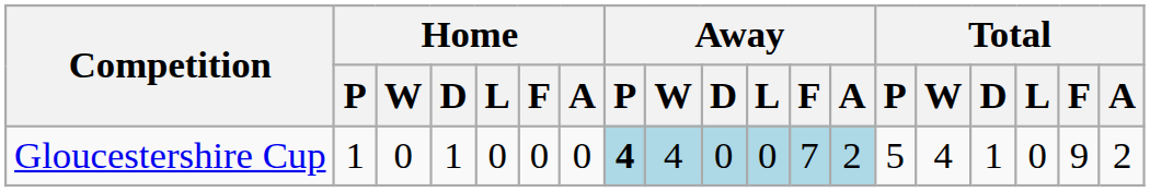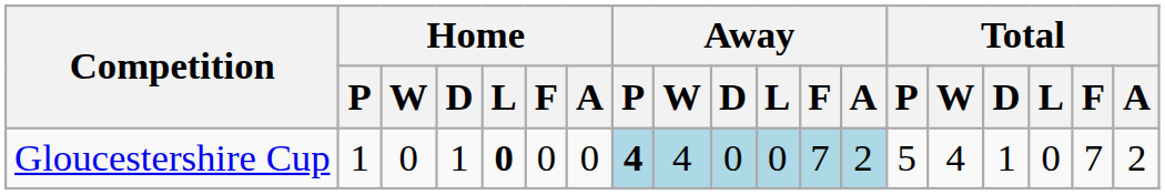Gloucestershire Cup | Home / L: normal -> bold
Gloucestershire Cup | Total / F: 9 -> 7
